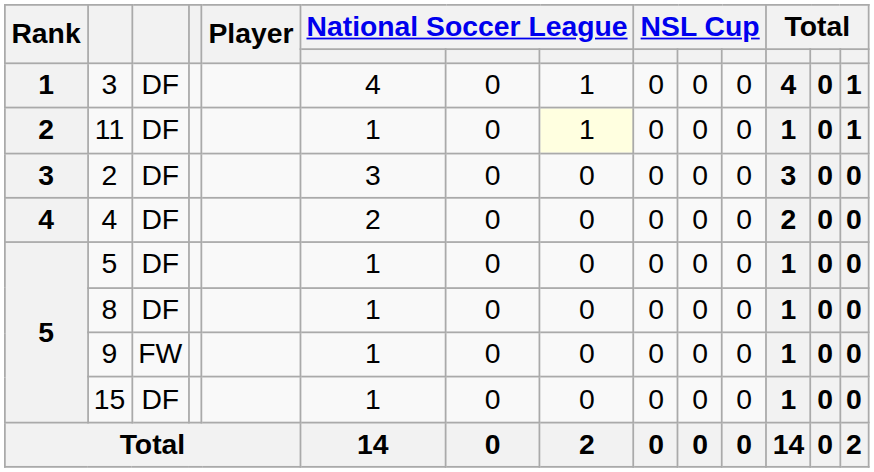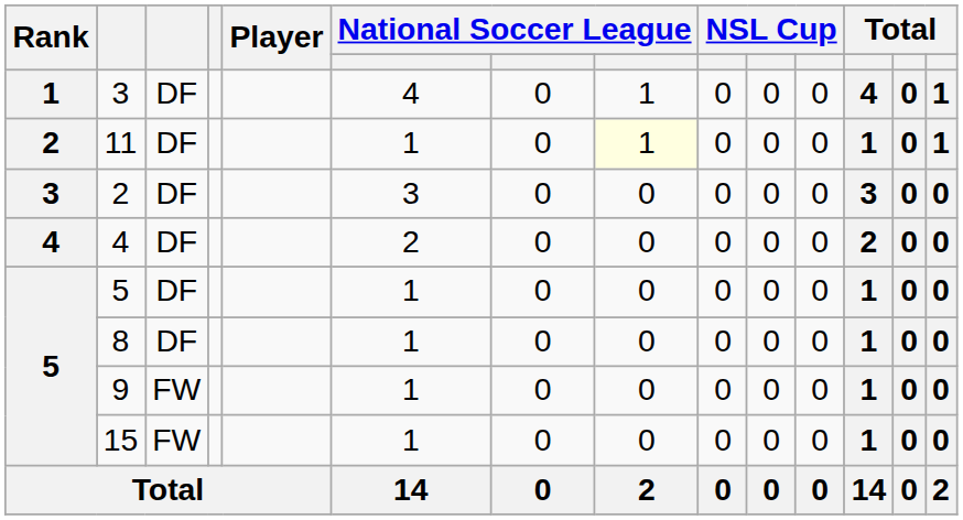15 | column 3: DF -> FW
